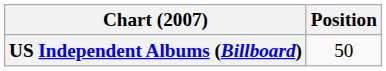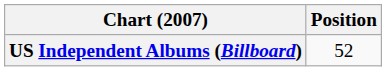US Independent Albums (Billboard) | Position: 50 -> 52
